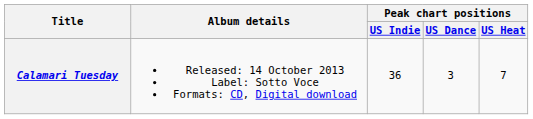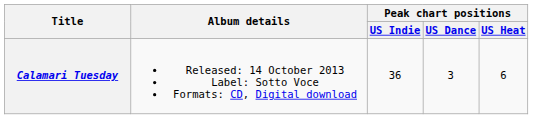Calamari Tuesday | Peak chart positions / US Heat: 7 -> 6
